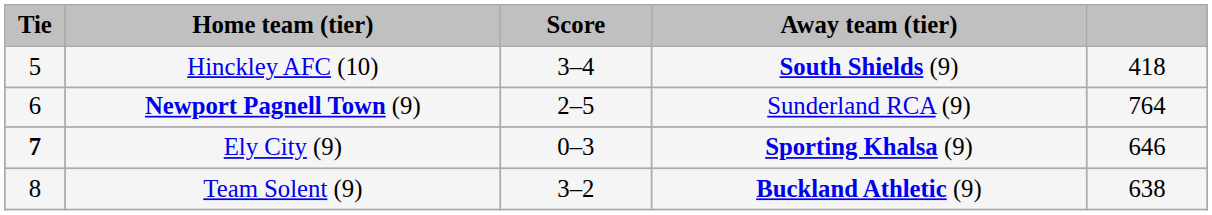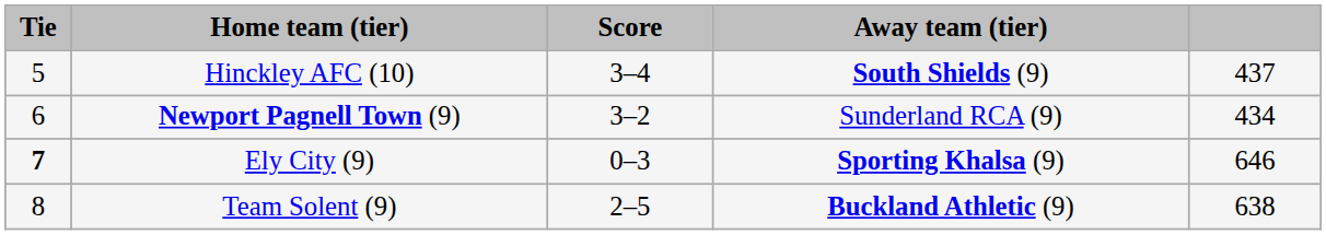Hinckley AFC (10) | column 5: 418 -> 437
Newport Pagnell Town (9) | Score: 2–5 -> 3–2
Newport Pagnell Town (9) | column 5: 764 -> 434
Team Solent (9) | Score: 3–2 -> 2–5
